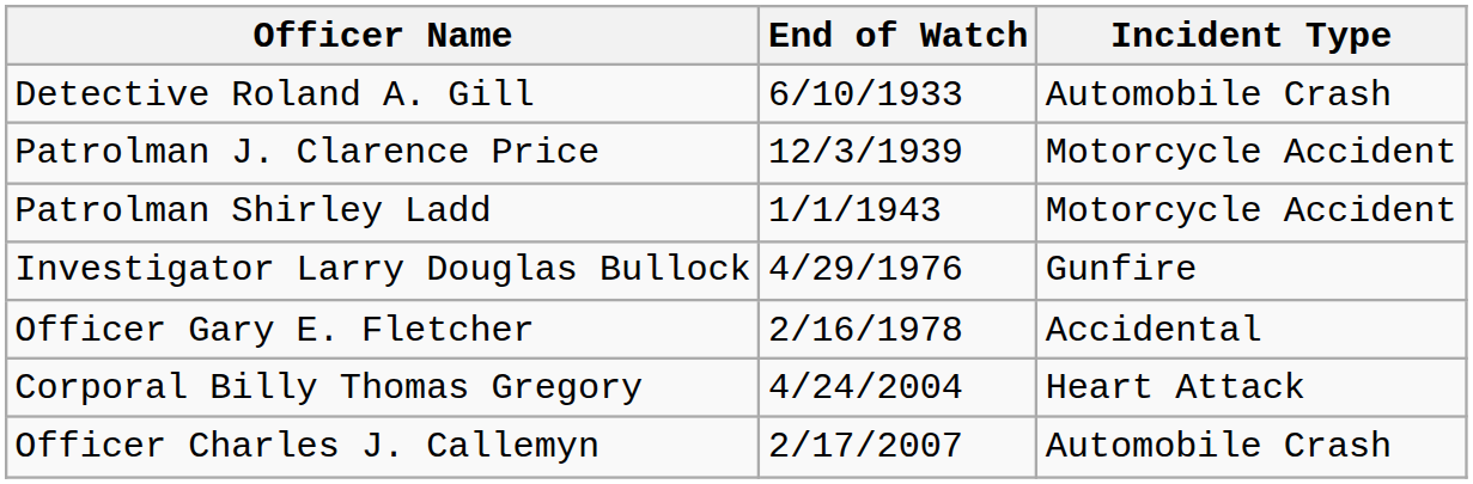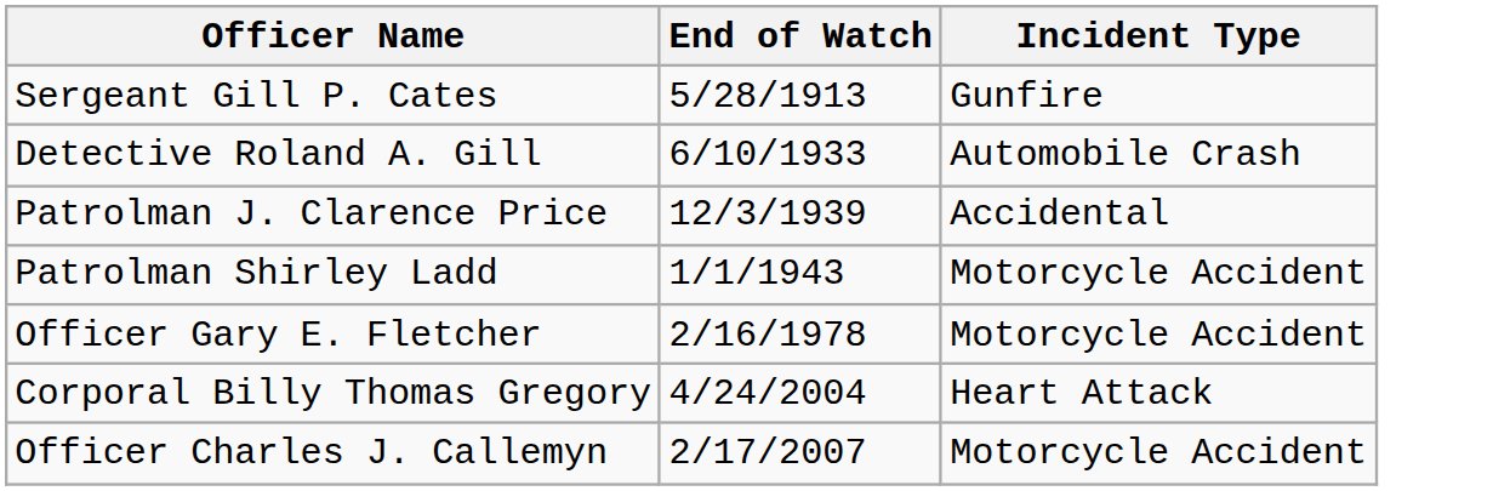+ row: Sergeant Gill P. Cates | 5/28/1913 | Gunfire
Patrolman J. Clarence Price | Incident Type: Motorcycle Accident -> Accidental
- row: Investigator Larry Douglas Bullock | 4/29/1976 | Gunfire
Officer Gary E. Fletcher | Incident Type: Accidental -> Motorcycle Accident
Officer Charles J. Callemyn | Incident Type: Automobile Crash -> Motorcycle Accident
